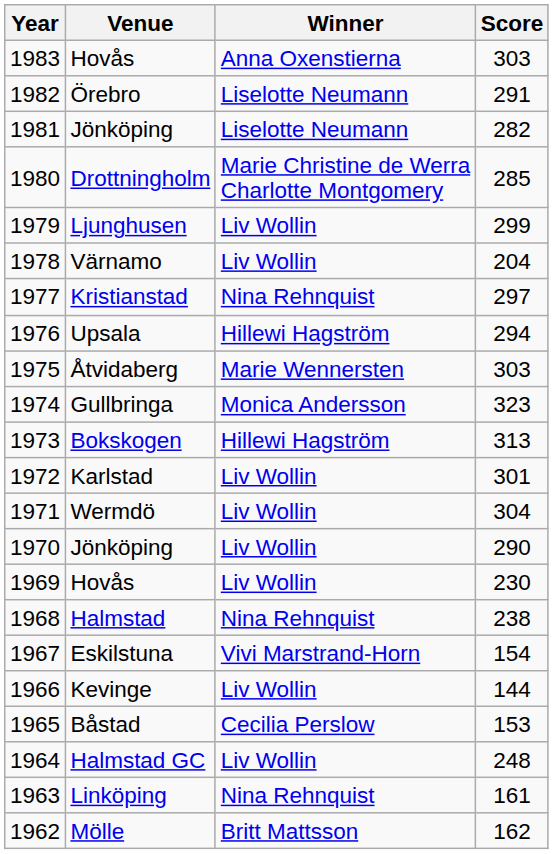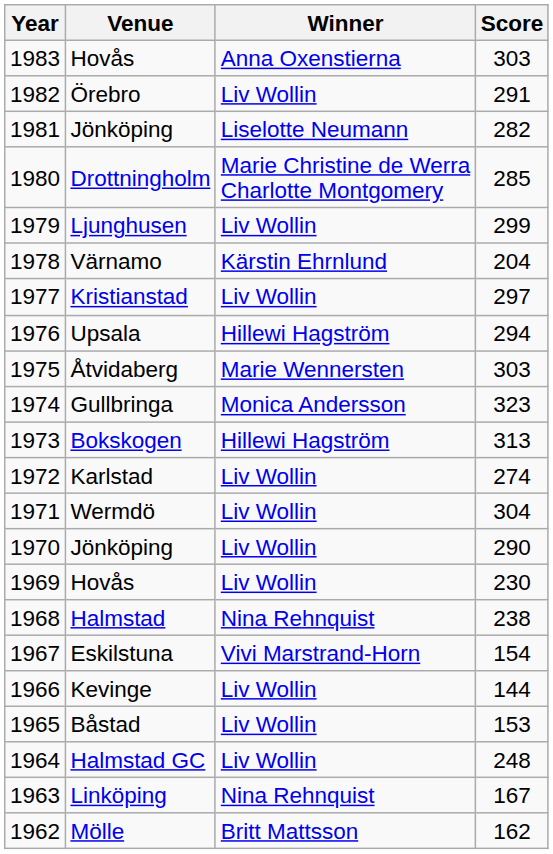Örebro | Winner: Liselotte Neumann -> Liv Wollin
Värnamo | Winner: Liv Wollin -> Kärstin Ehrnlund
Kristianstad | Winner: Nina Rehnquist -> Liv Wollin
Karlstad | Score: 301 -> 274
Båstad | Winner: Cecilia Perslow -> Liv Wollin
Linköping | Score: 161 -> 167
